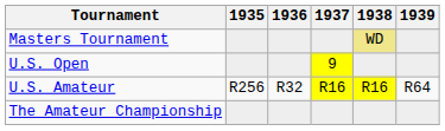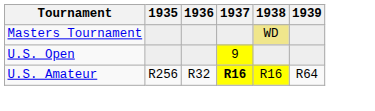U.S. Amateur | 1937: normal -> bold
- row: The Amateur Championship
